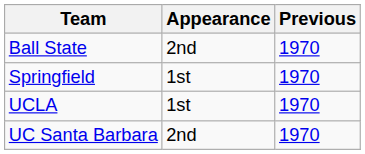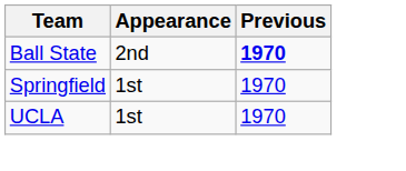Ball State | Previous: normal -> bold
- row: UC Santa Barbara | 2nd | 1970
